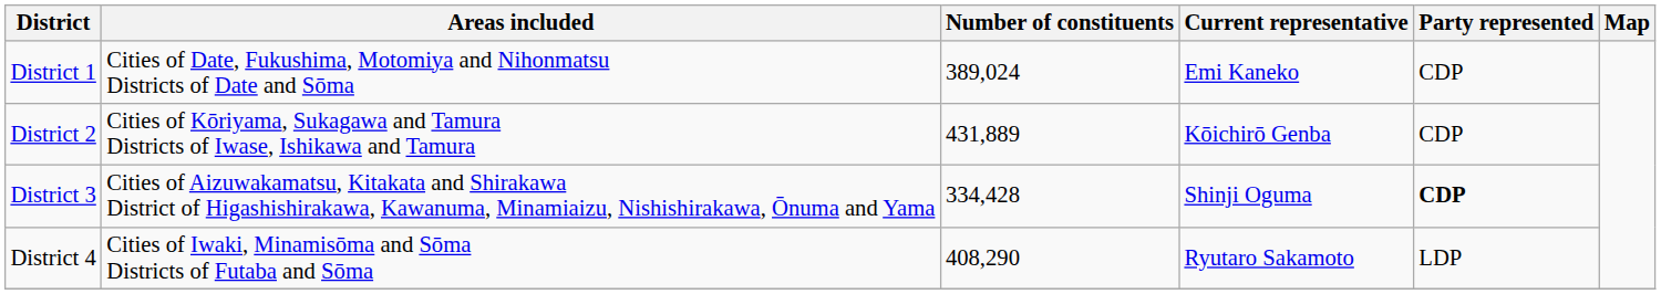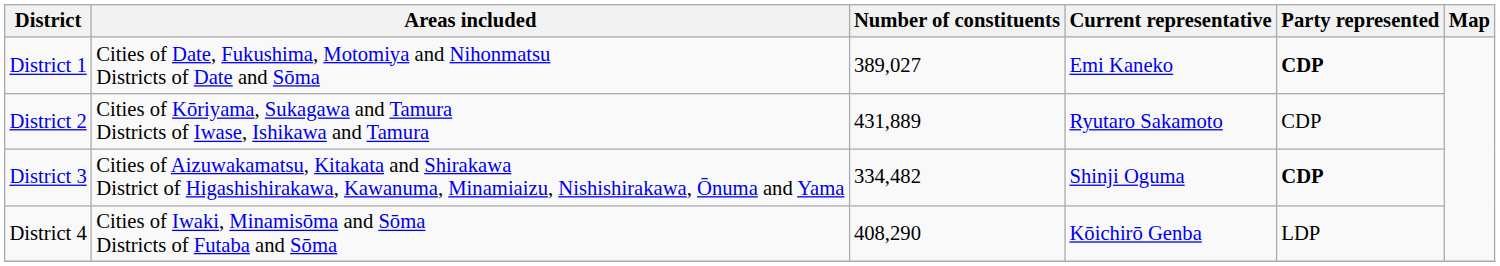District 1 | Number of constituents: 389,024 -> 389,027
District 1 | Party represented: normal -> bold
District 2 | Current representative: Kōichirō Genba -> Ryutaro Sakamoto
District 3 | Number of constituents: 334,428 -> 334,482
District 4 | Current representative: Ryutaro Sakamoto -> Kōichirō Genba
